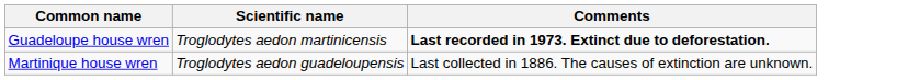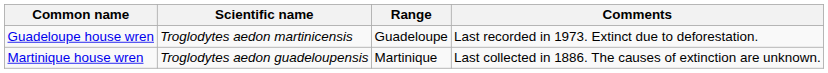+ column: Range | Guadeloupe | Martinique
Guadeloupe house wren | Comments: bold -> normal
